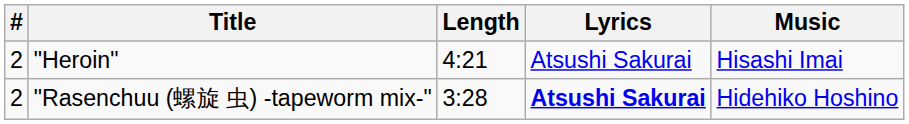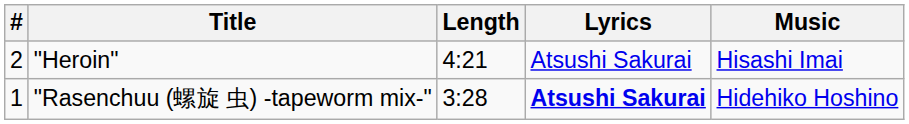"Rasenchuu (螺旋 虫) -tapeworm mix-" | #: 2 -> 1
